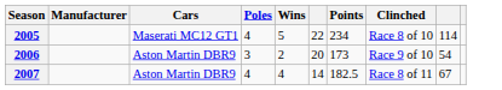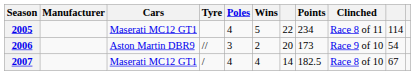+ column: Tyre | // | /
2005 | Clinched: Race 8 of 10 -> Race 8 of 11
2007 | Cars: Aston Martin DBR9 -> Maserati MC12 GT1
2007 | Clinched: Race 8 of 11 -> Race 8 of 10
